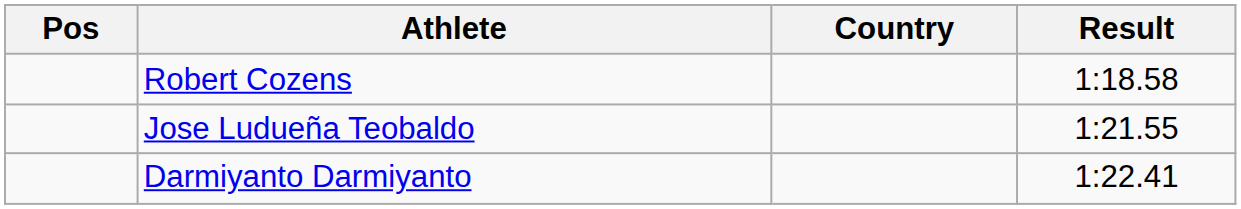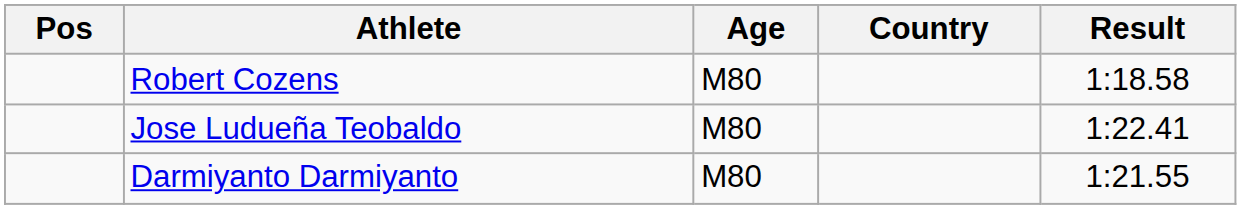+ column: Age | M80 | M80 | M80
Jose Ludueña Teobaldo | Result: 1:21.55 -> 1:22.41
Darmiyanto Darmiyanto | Result: 1:22.41 -> 1:21.55
